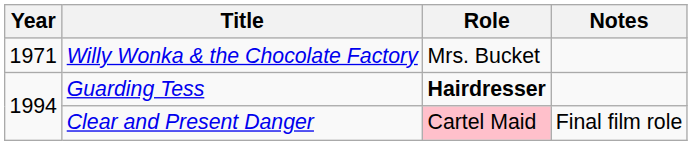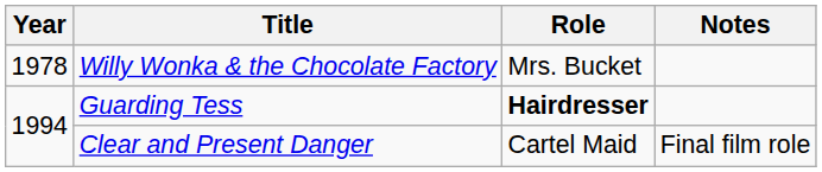Willy Wonka & the Chocolate Factory | Year: 1971 -> 1978
Clear and Present Danger | Role: pink background -> no background
